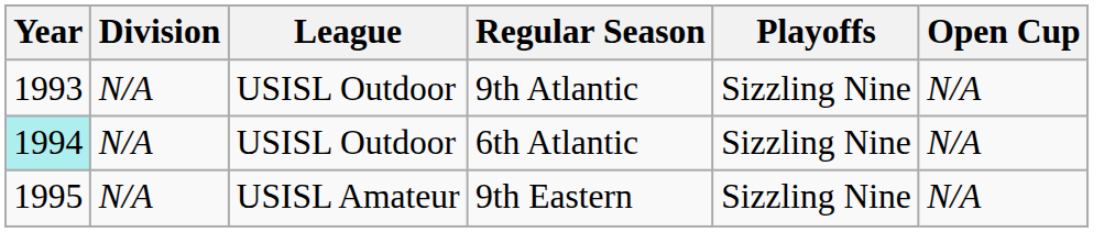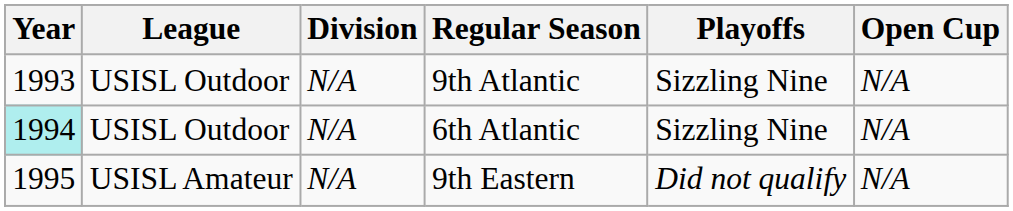columns swapped: Division <-> League
9th Eastern | Playoffs: Sizzling Nine -> Did not qualify
